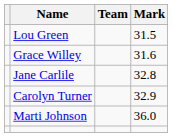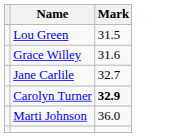- column: Team
Jane Carlile | Mark: 32.8 -> 32.7
Carolyn Turner | Mark: normal -> bold
